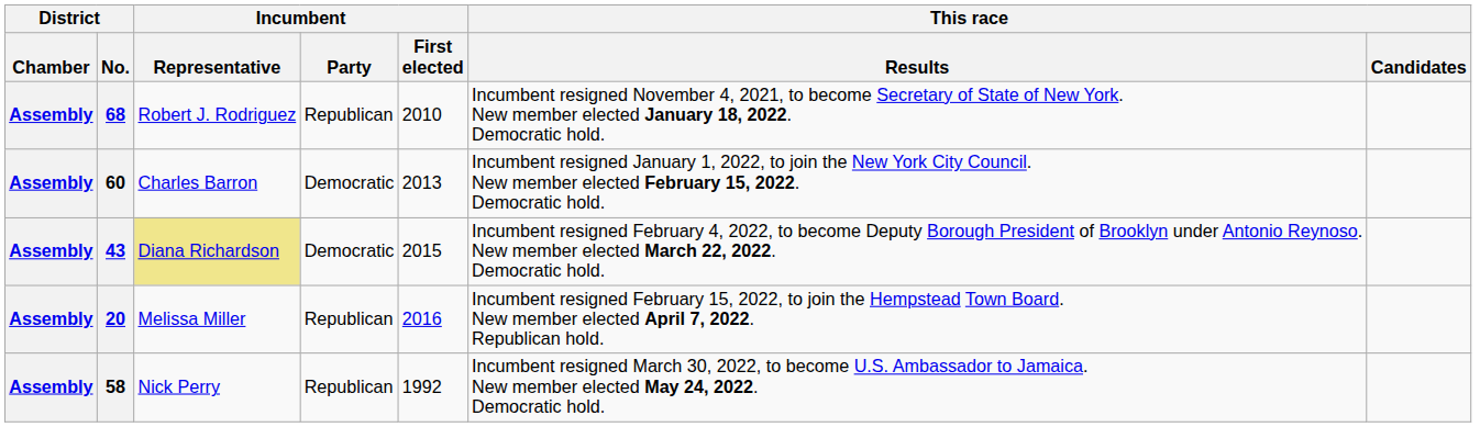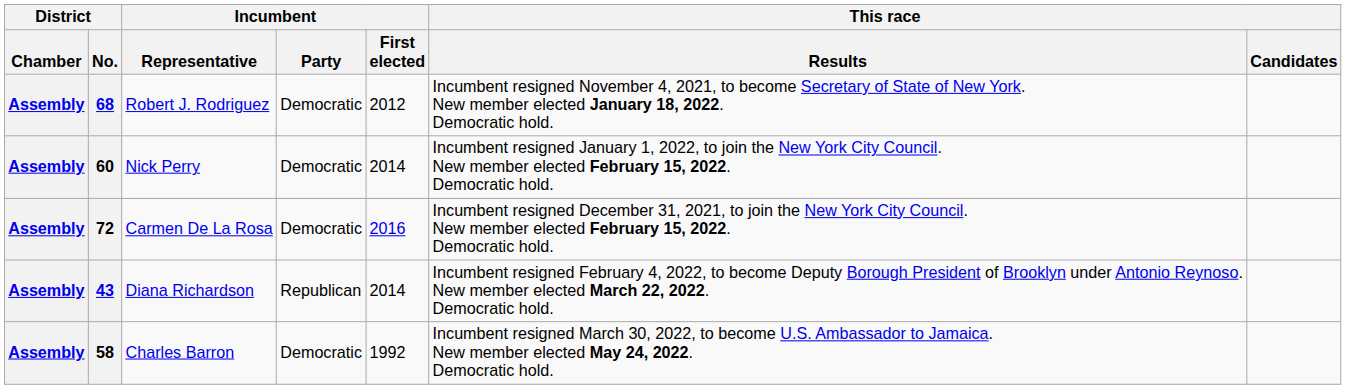68 | Incumbent / Party: Republican -> Democratic
68 | Incumbent / First elected: 2010 -> 2012
60 | Incumbent / Representative: Charles Barron -> Nick Perry
60 | Incumbent / First elected: 2013 -> 2014
+ row: Assembly | 72 | Carmen De La Rosa | Democratic | 2016 | Incumbent resigned December 31, 2021, to join the New York City Council. New member elected February 15, 2022. Democratic hold.
43 | Incumbent / Representative: khaki background -> no background
43 | Incumbent / Party: Democratic -> Republican
43 | Incumbent / First elected: 2015 -> 2014
- row: Assembly | 20 | Melissa Miller | Republican | 2016 | Incumbent resigned February 15, 2022, to join the Hempstead Town Board. New member elected April 7, 2022. Republican hold.
58 | Incumbent / Representative: Nick Perry -> Charles Barron
58 | Incumbent / Party: Republican -> Democratic
